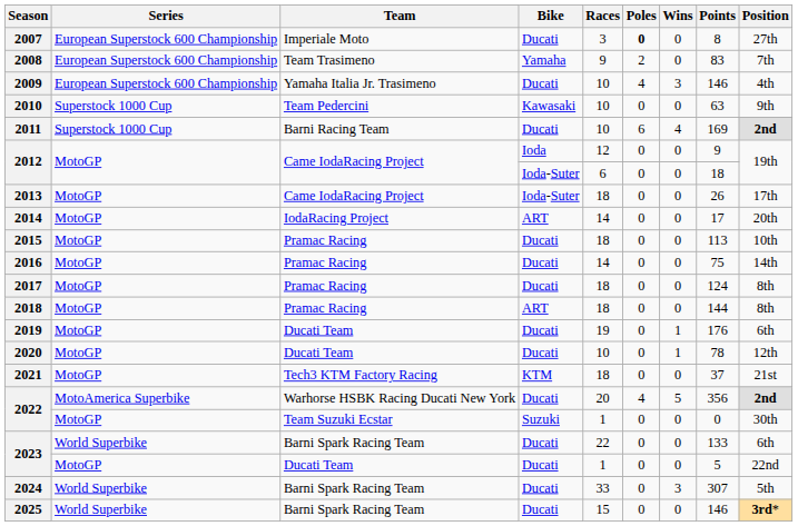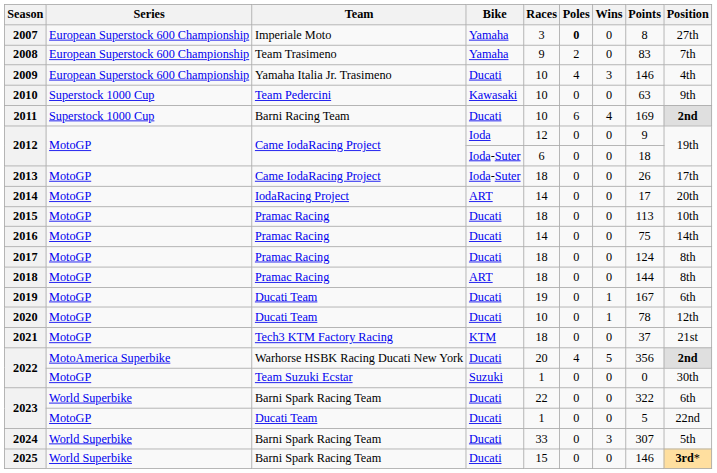2007 | Bike: Ducati -> Yamaha
2019 | Points: 176 -> 167
2023 / Barni Spark Racing Team | Points: 133 -> 322
